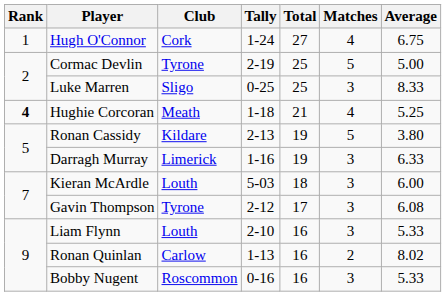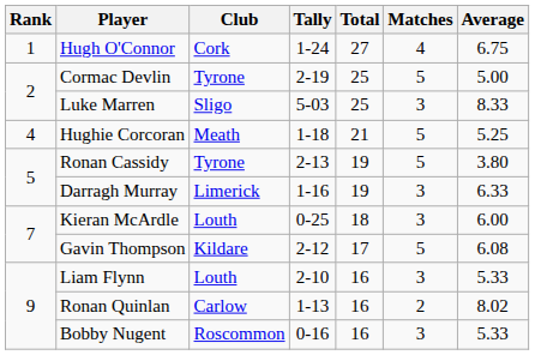Luke Marren | Tally: 0-25 -> 5-03
Hughie Corcoran | Rank: bold -> normal
Hughie Corcoran | Matches: 4 -> 5
Ronan Cassidy | Club: Kildare -> Tyrone
Kieran McArdle | Tally: 5-03 -> 0-25
Gavin Thompson | Club: Tyrone -> Kildare
Gavin Thompson | Matches: 3 -> 5
